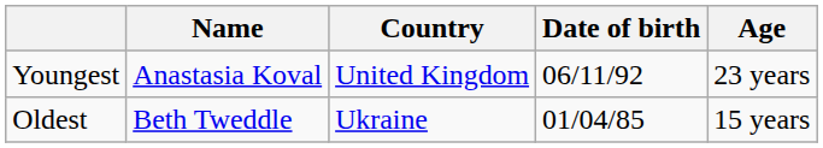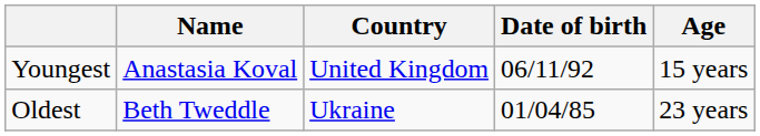Youngest | Age: 23 years -> 15 years
Oldest | Age: 15 years -> 23 years
